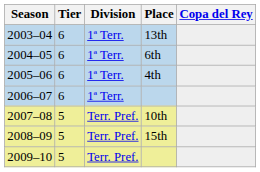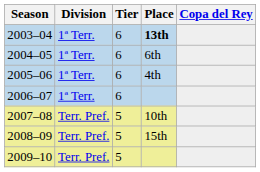columns swapped: Tier <-> Division
2003–04 | Place: normal -> bold
